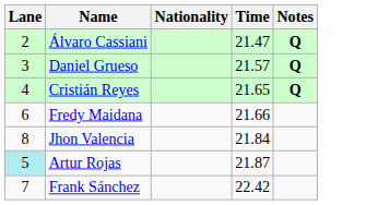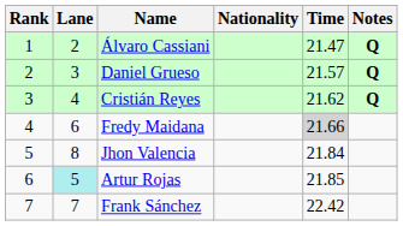+ column: Rank | 1 | 2 | 3 | 4 | 5 | 6 | 7
Cristián Reyes | Time: 21.65 -> 21.62
Fredy Maidana | Time: no background -> lightgrey background
Artur Rojas | Time: 21.87 -> 21.85
